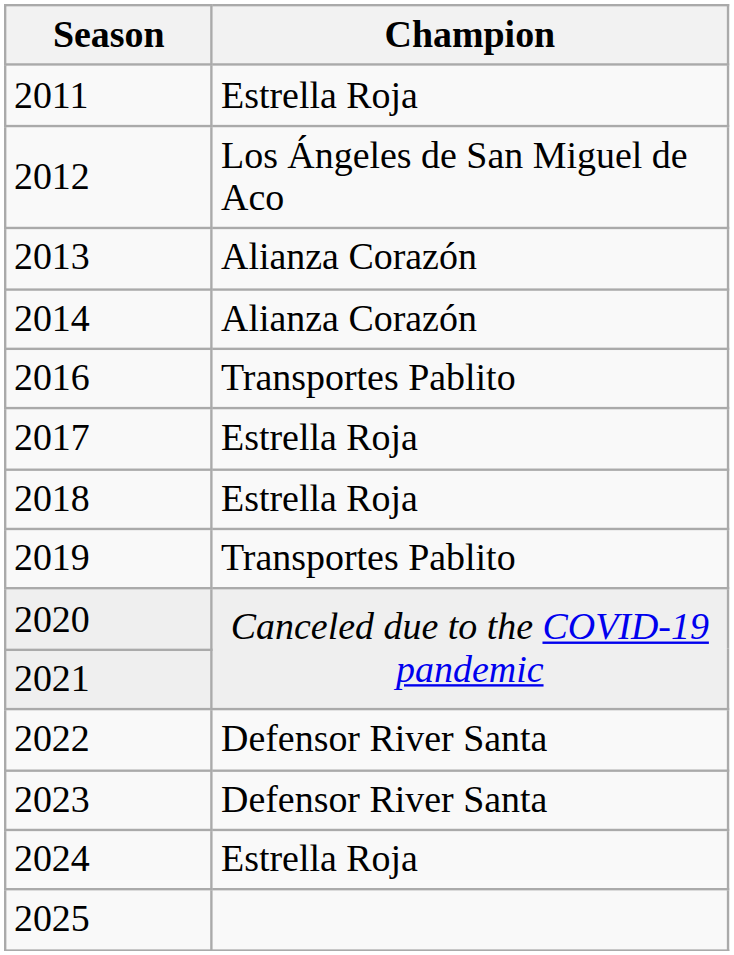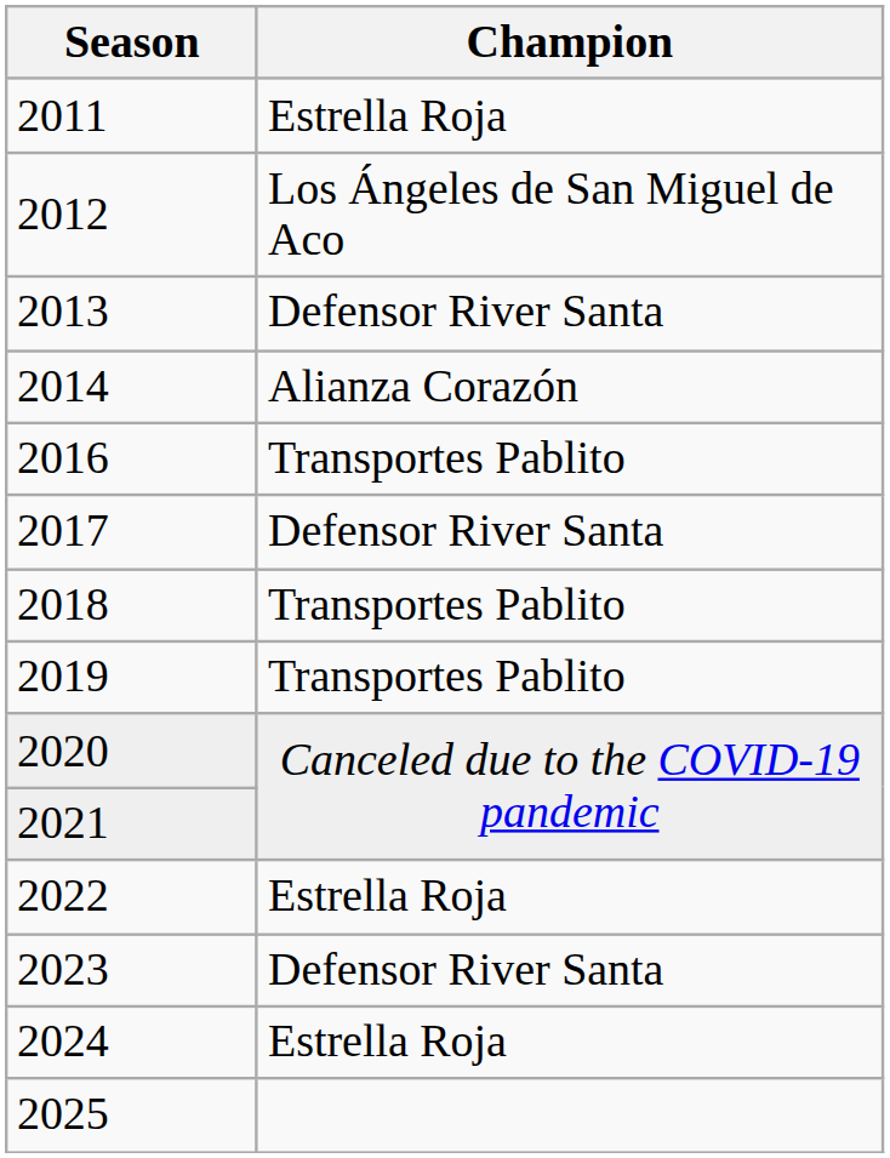2013 | Champion: Alianza Corazón -> Defensor River Santa
2017 | Champion: Estrella Roja -> Defensor River Santa
2018 | Champion: Estrella Roja -> Transportes Pablito
2022 | Champion: Defensor River Santa -> Estrella Roja
